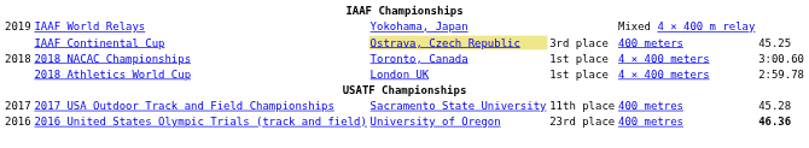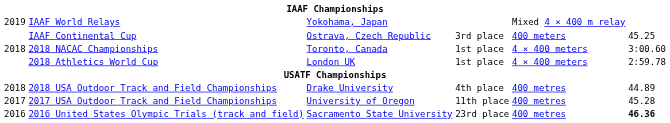IAAF Continental Cup | column 3: khaki background -> no background
+ row: 2018 | 2018 USA Outdoor Track and Field Championships | Drake University | 4th place | 400 metres | 44.89
2017 USA Outdoor Track and Field Championships | column 3: Sacramento State University -> University of Oregon
2016 United States Olympic Trials (track and field) | column 3: University of Oregon -> Sacramento State University
